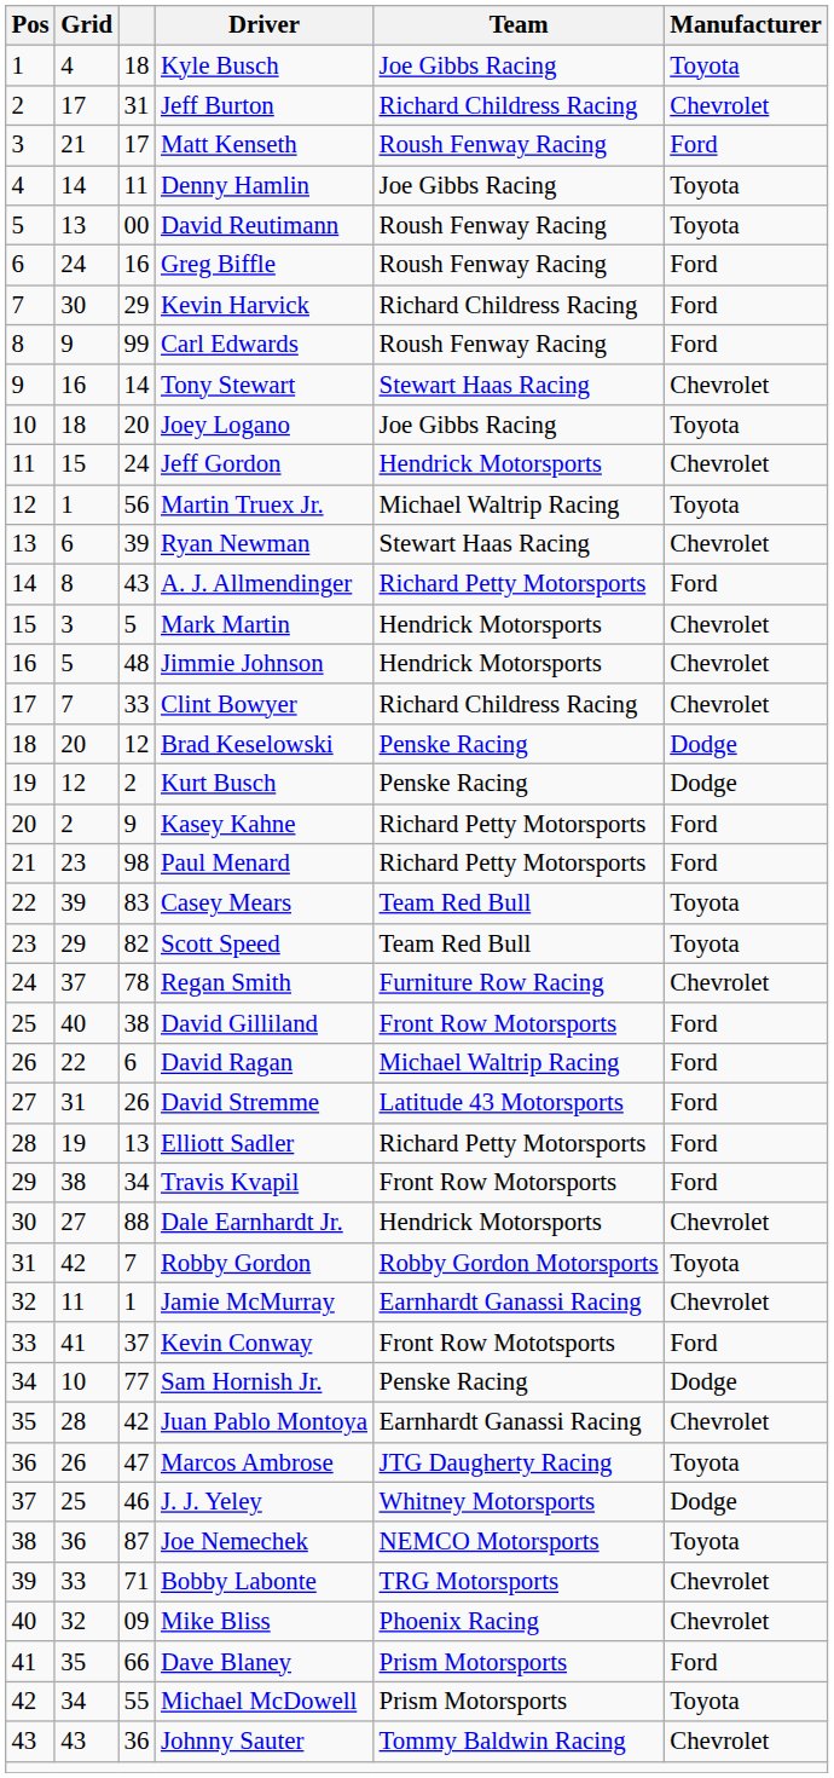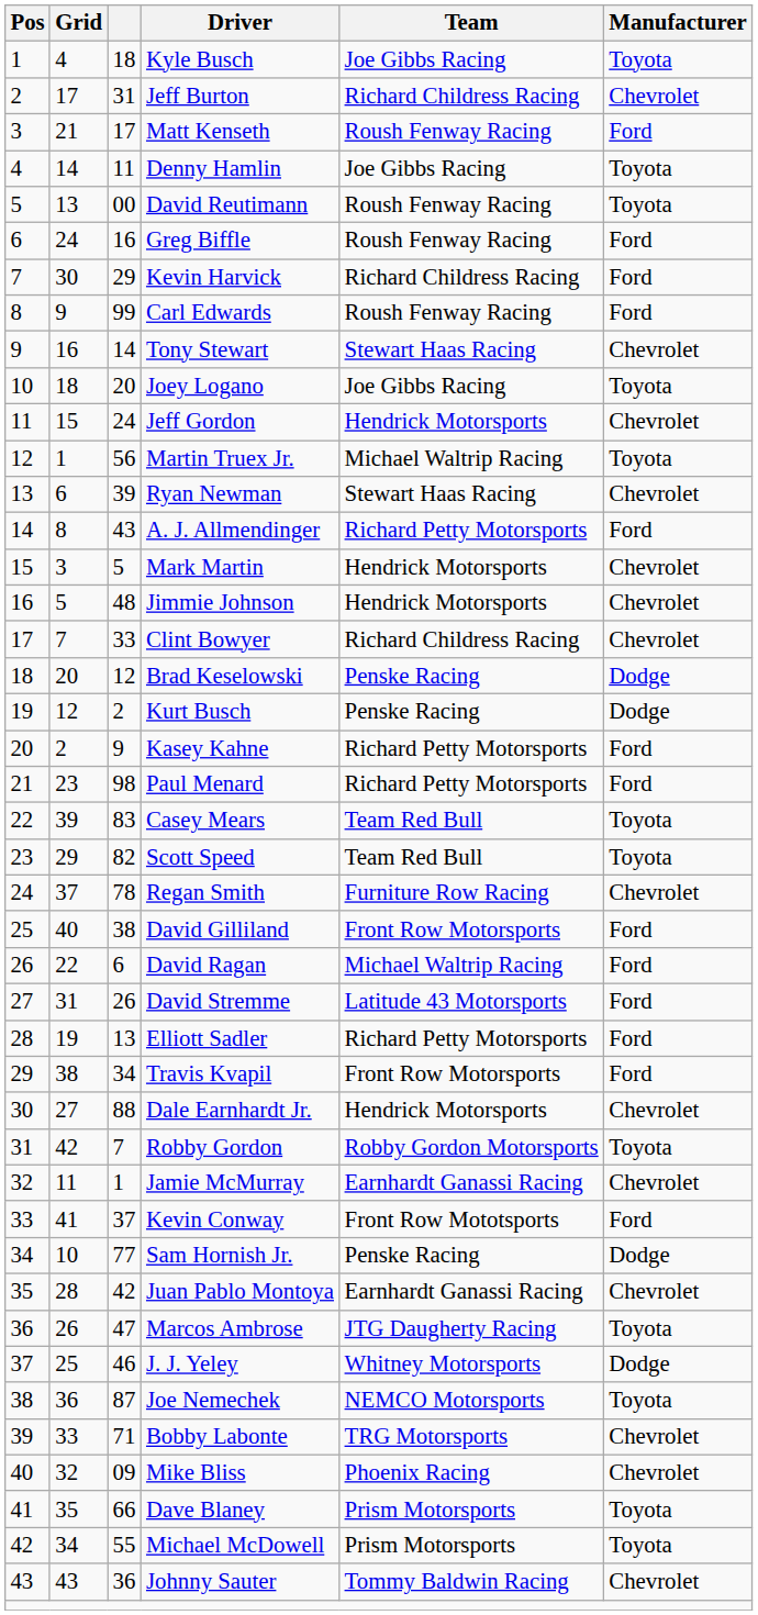Dave Blaney | Manufacturer: Ford -> Toyota
